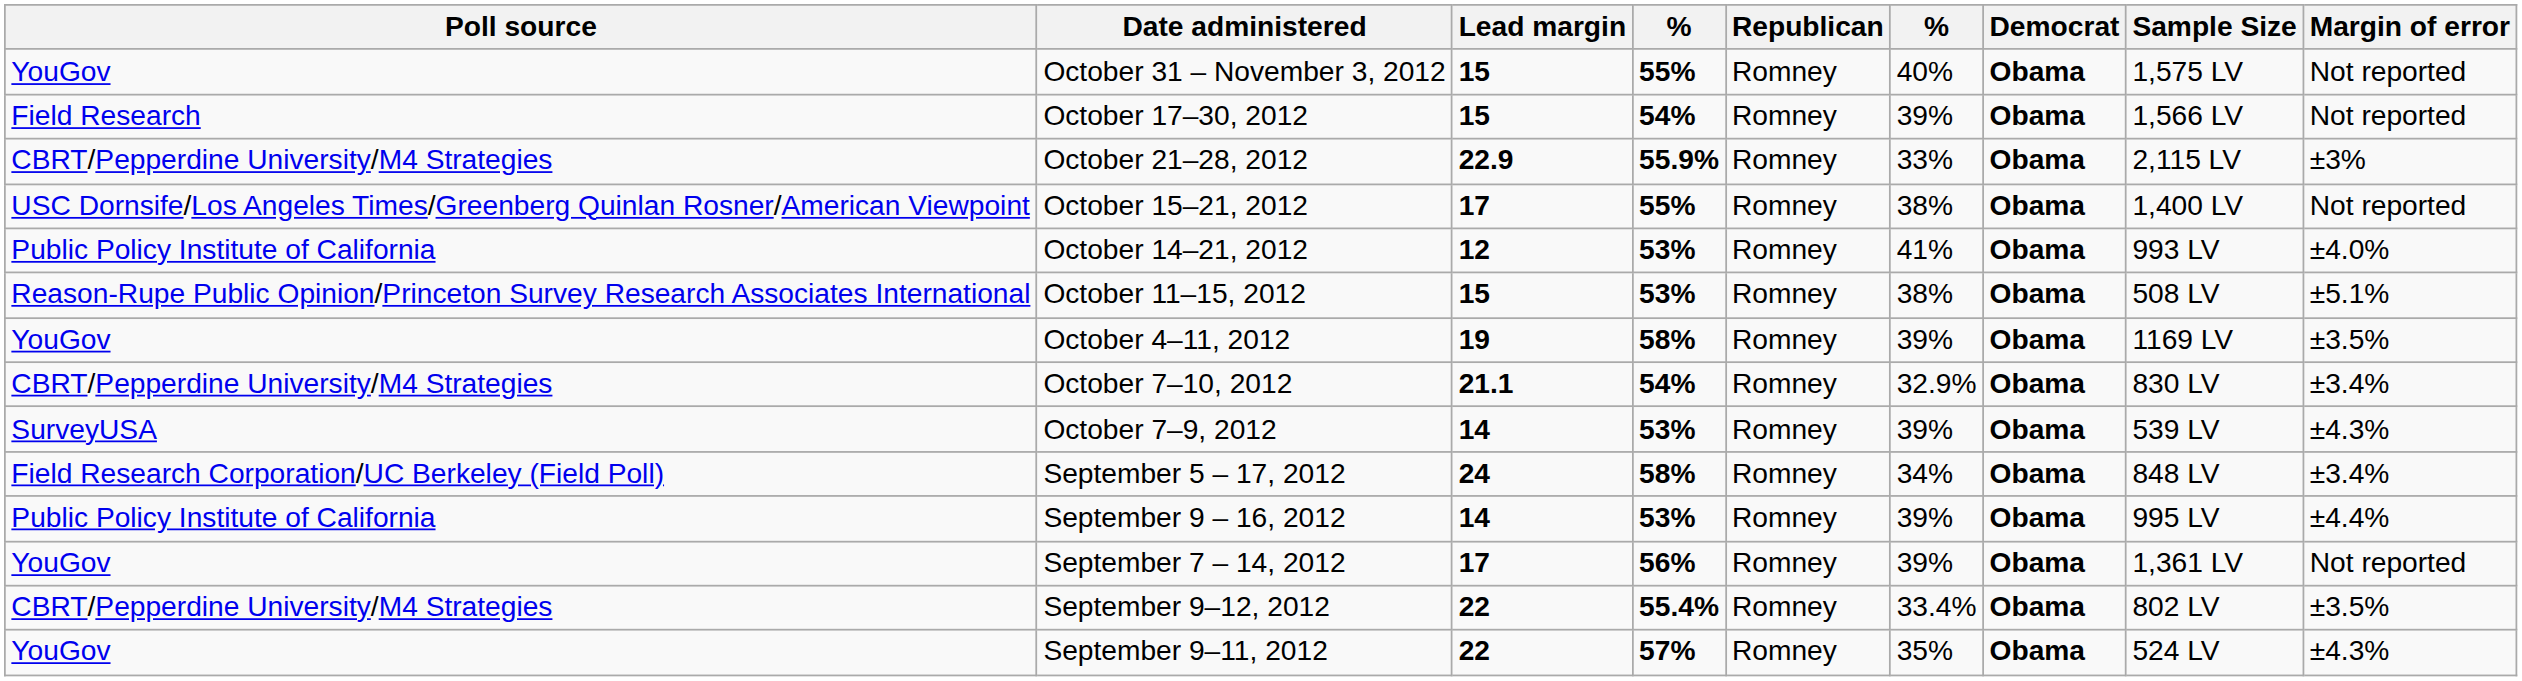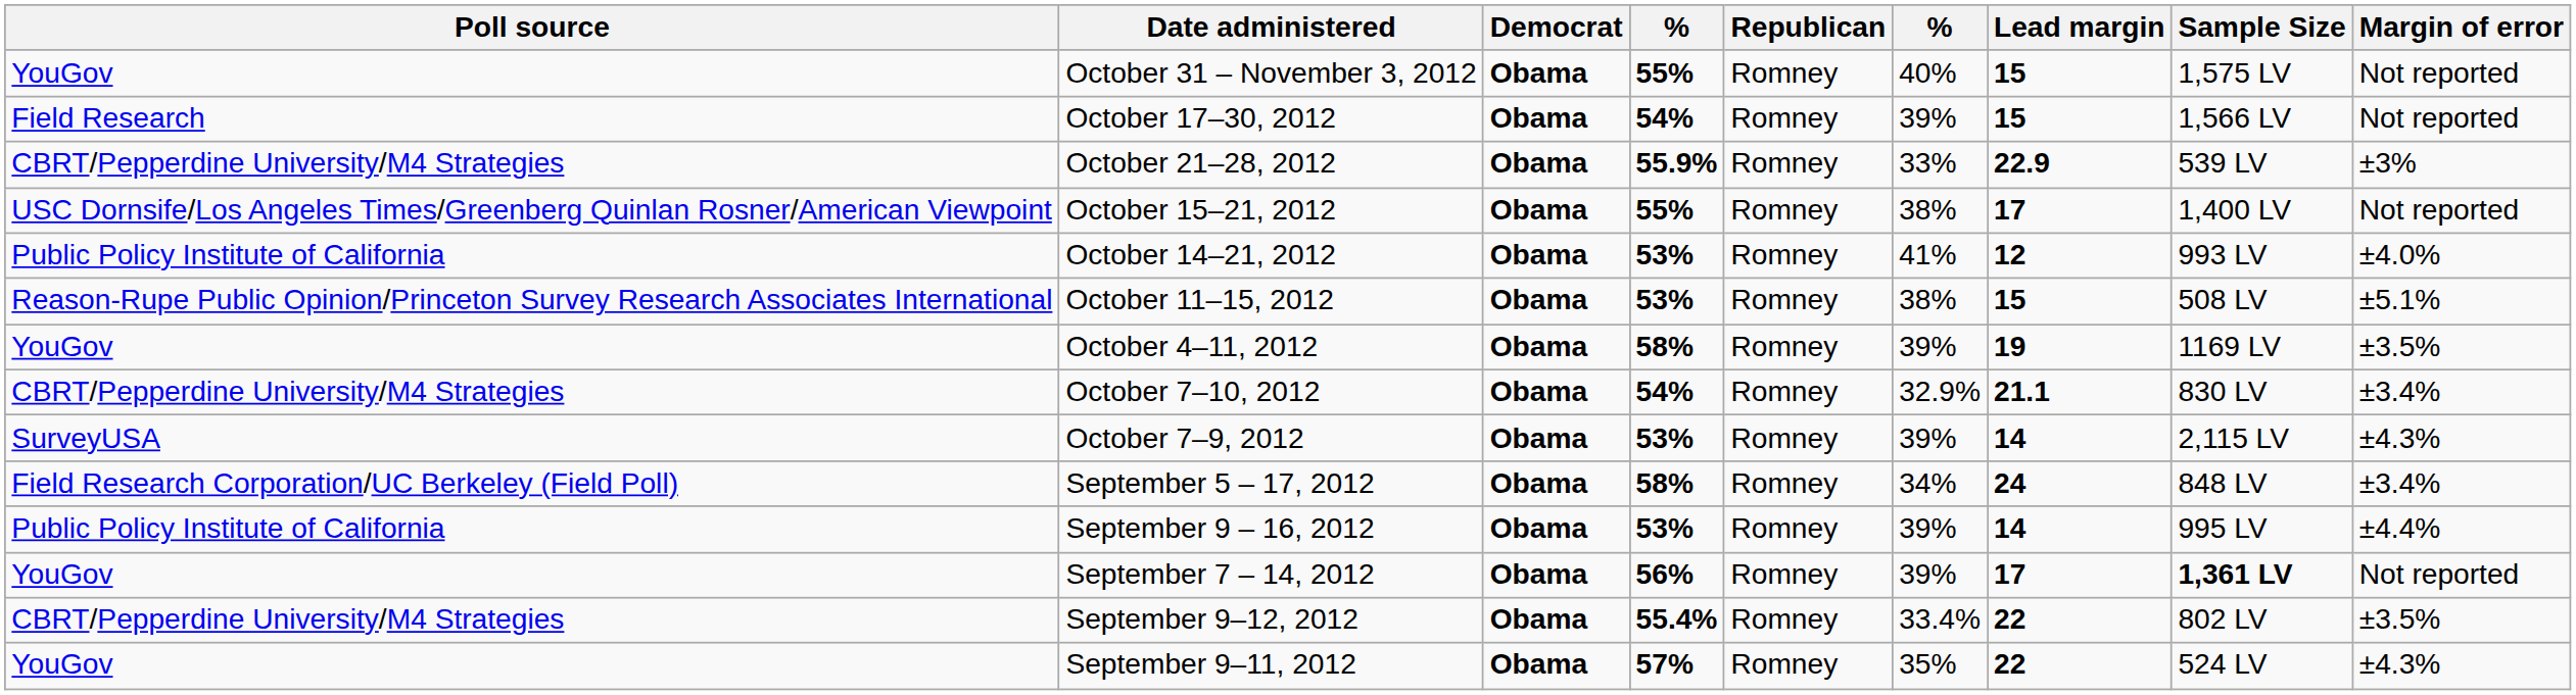columns swapped: Democrat <-> Lead margin
October 21–28, 2012 | Sample Size: 2,115 LV -> 539 LV
October 7–9, 2012 | Sample Size: 539 LV -> 2,115 LV
September 7 – 14, 2012 | Sample Size: normal -> bold
